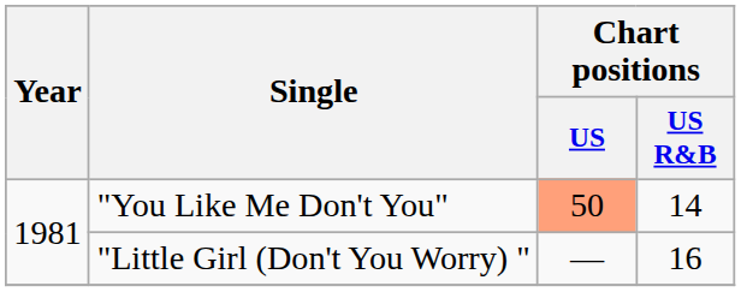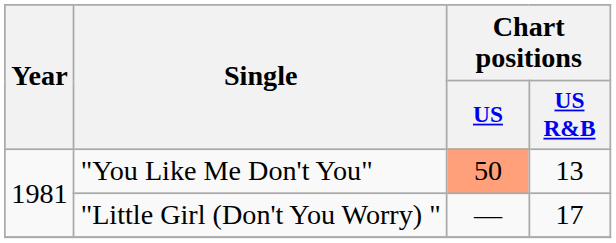"You Like Me Don't You" | Chart positions / US R&B: 14 -> 13
"Little Girl (Don't You Worry) " | Chart positions / US R&B: 16 -> 17
